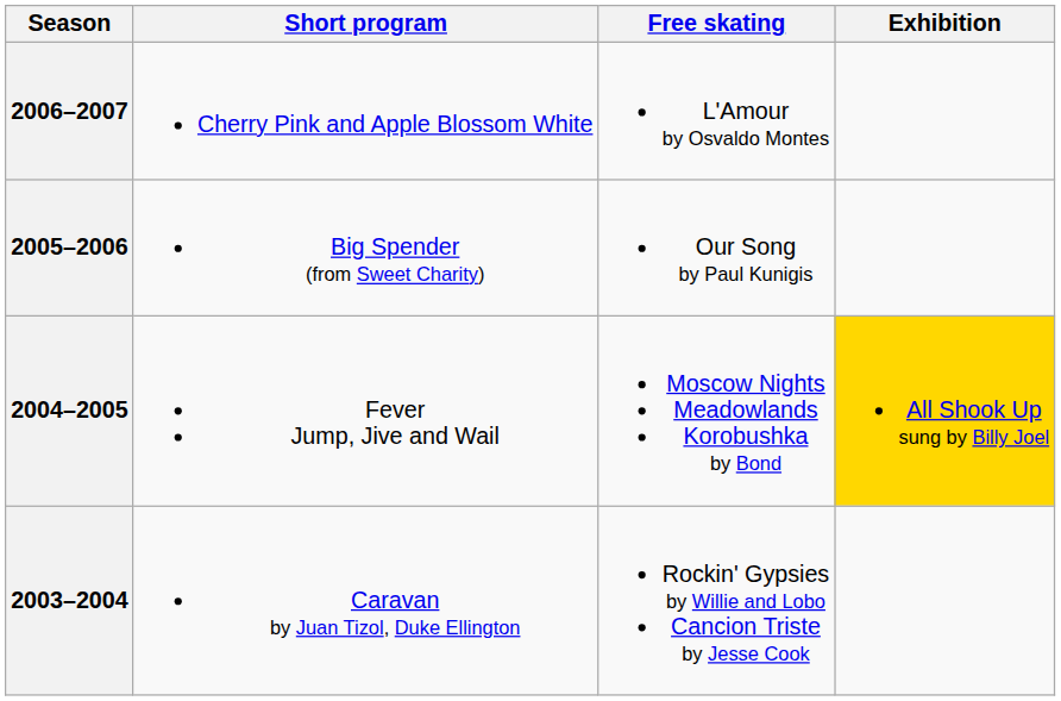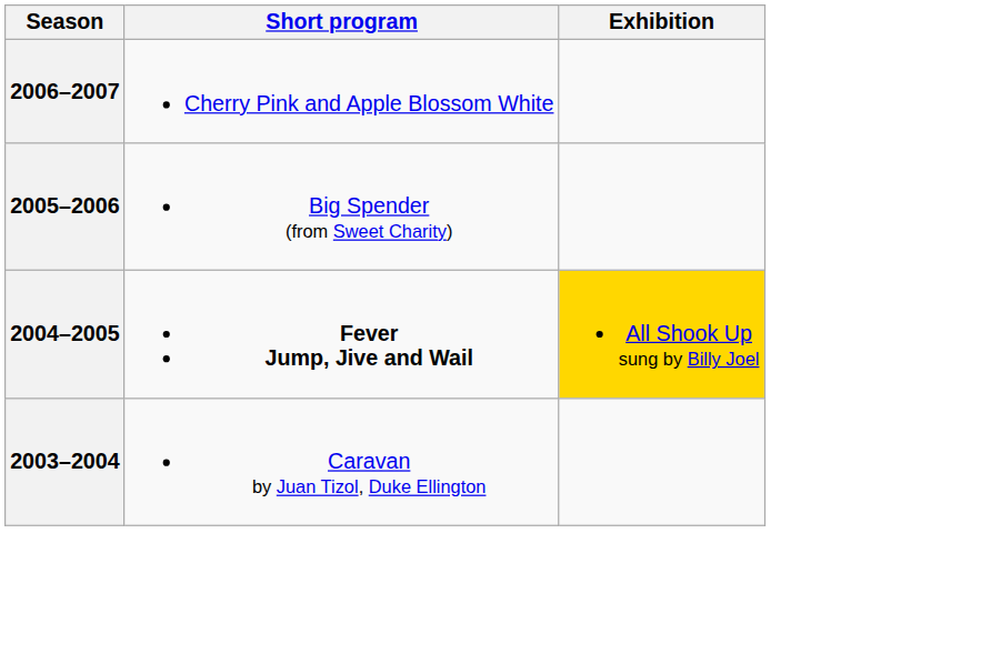- column: Free skating | L'Amour by Osvaldo Montes | Our Song by Paul Kunigis | Moscow Nights Meadowlands Korobushka by Bond | Rockin' Gypsies by Willie and Lobo Cancion Triste by Jesse Cook
2004–2005 | Short program: normal -> bold
